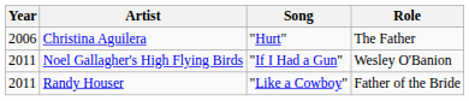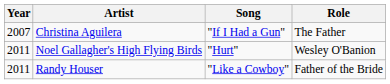Christina Aguilera | Year: 2006 -> 2007
Christina Aguilera | Song: "Hurt" -> "If I Had a Gun"
Noel Gallagher's High Flying Birds | Song: "If I Had a Gun" -> "Hurt"
